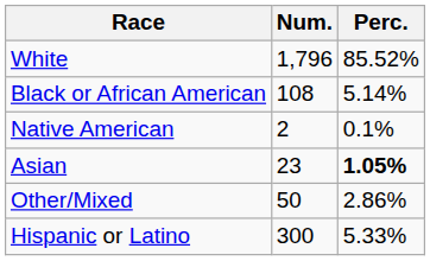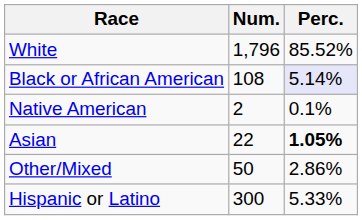Black or African American | Perc.: no background -> lavender background
Asian | Num.: 23 -> 22
